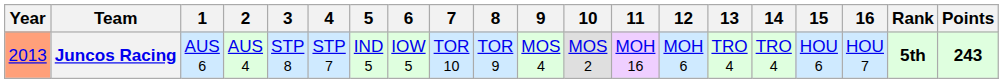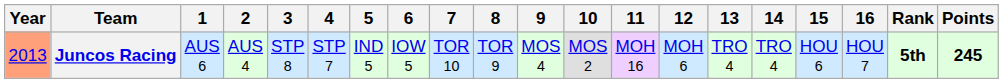Juncos Racing | Points: 243 -> 245
